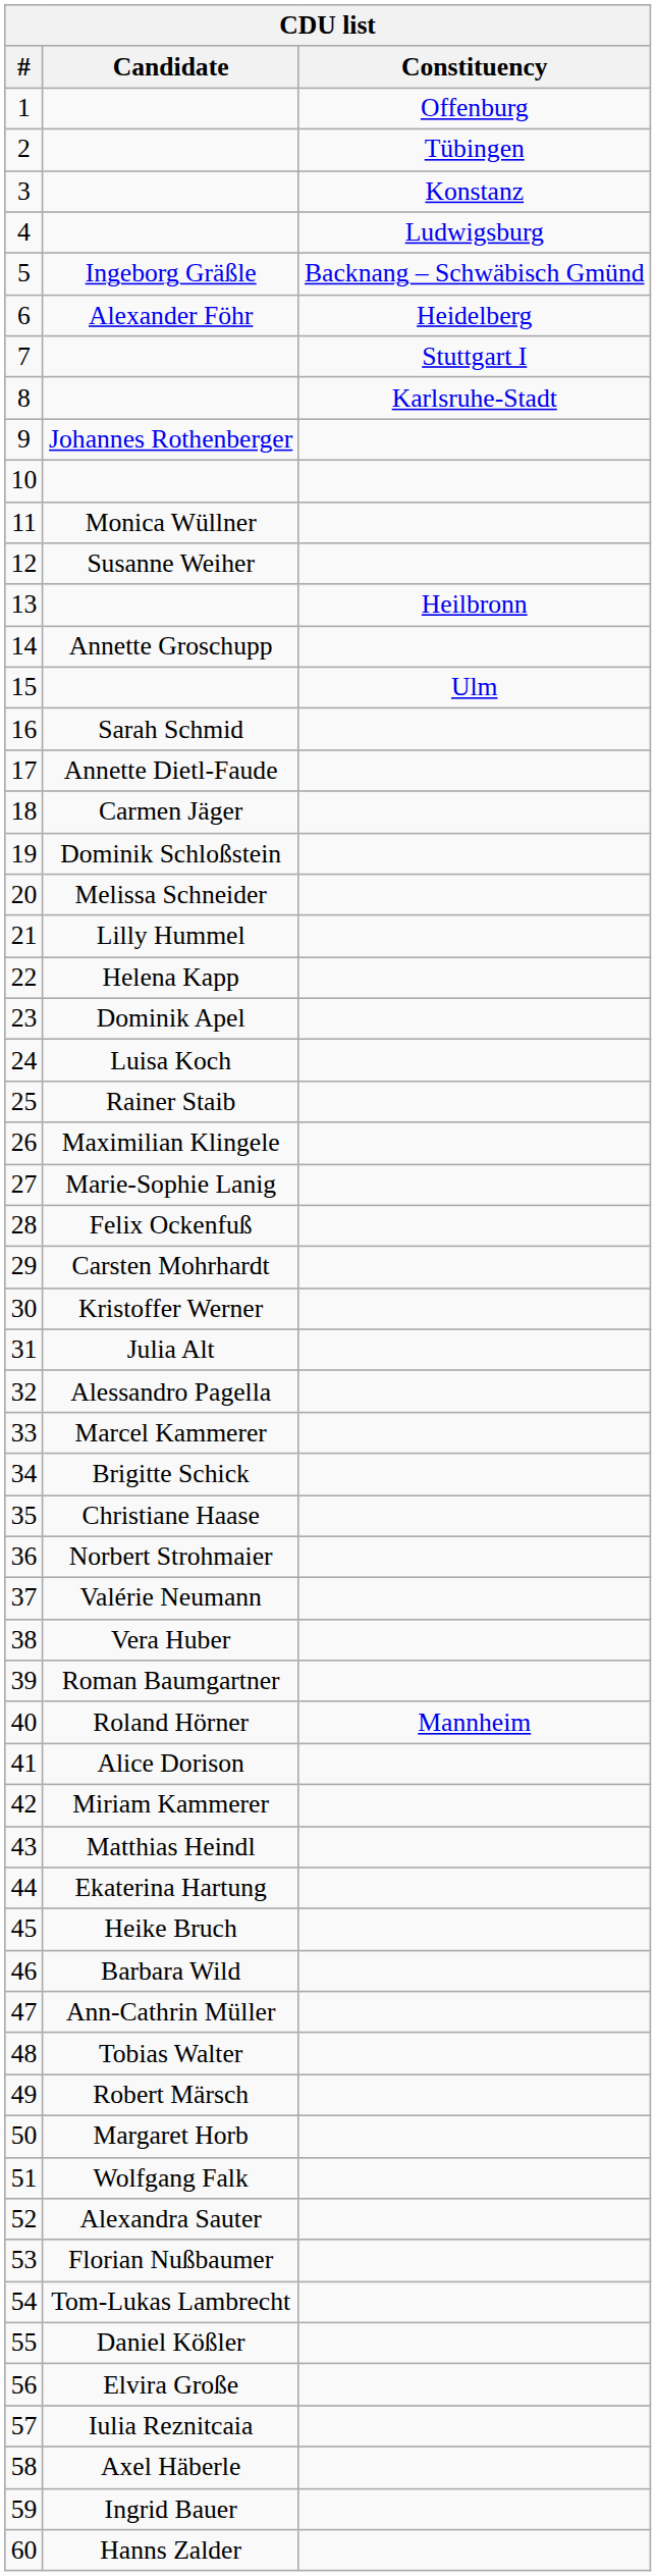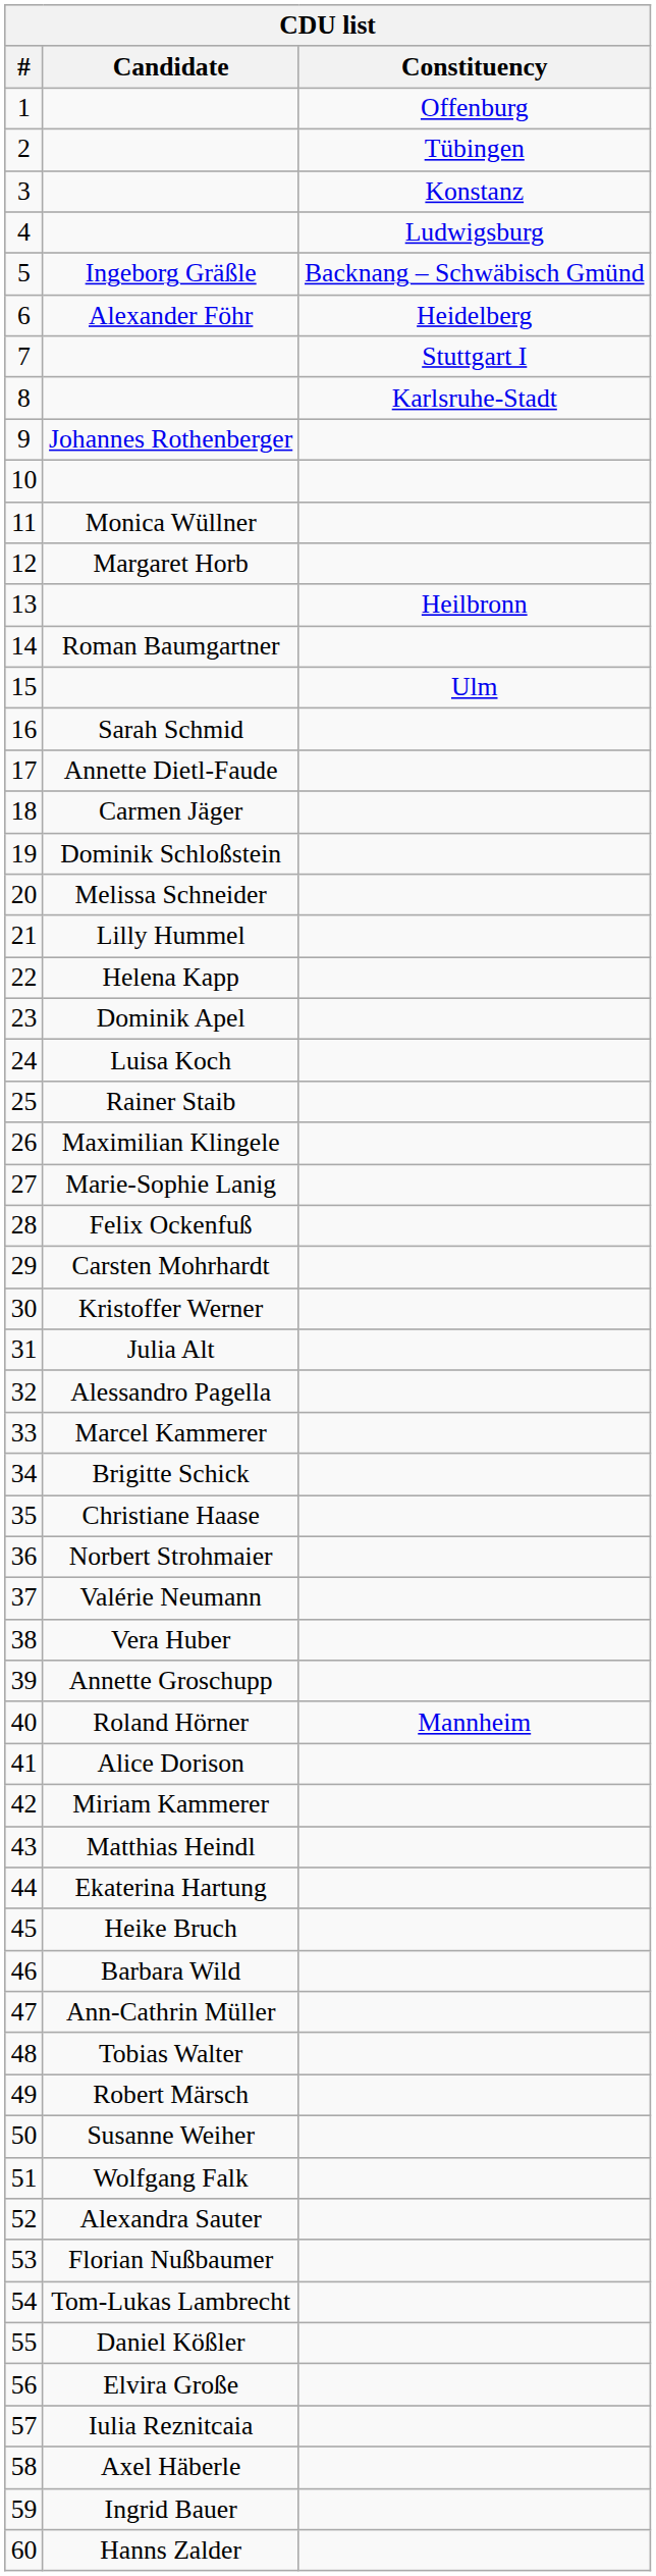12 | Candidate: Susanne Weiher -> Margaret Horb
14 | Candidate: Annette Groschupp -> Roman Baumgartner
39 | Candidate: Roman Baumgartner -> Annette Groschupp
50 | Candidate: Margaret Horb -> Susanne Weiher
